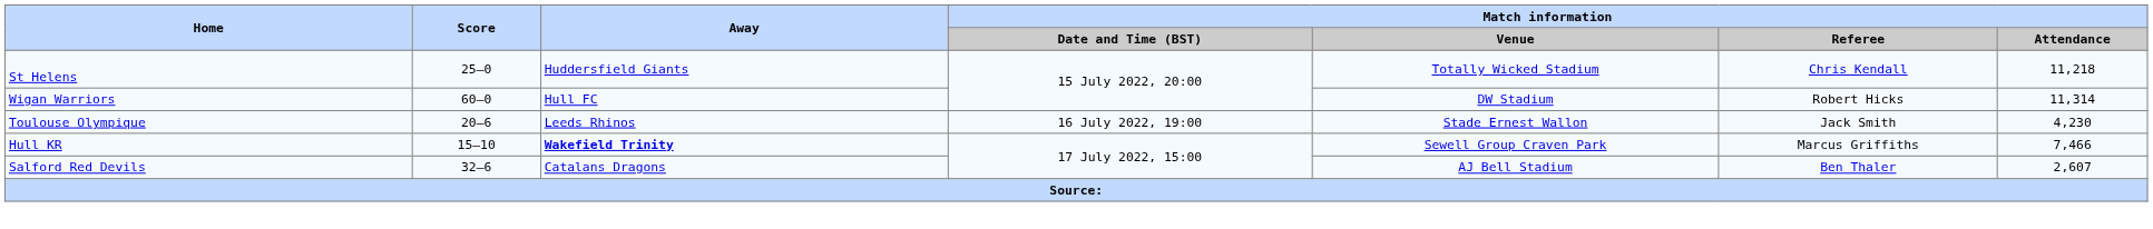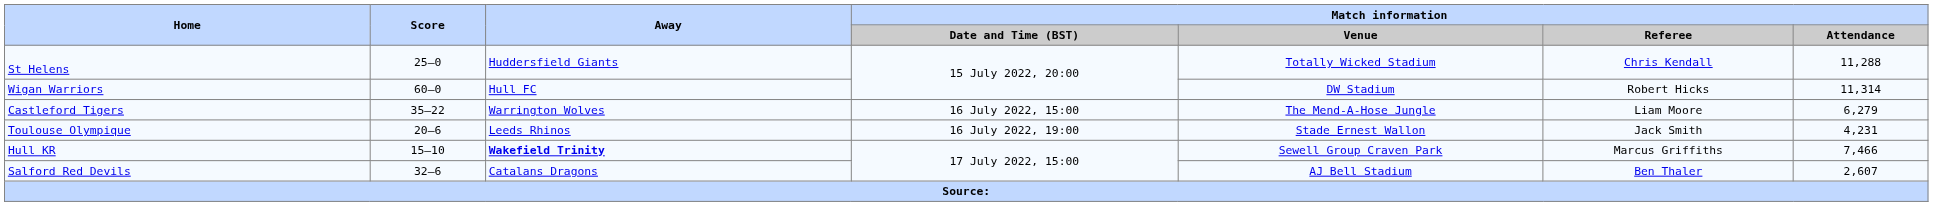St Helens | Match information / Attendance: 11,218 -> 11,288
+ row: Castleford Tigers | 35–22 | Warrington Wolves | 16 July 2022, 15:00 | The Mend-A-Hose Jungle | Liam Moore | 6,279
Toulouse Olympique | Match information / Attendance: 4,230 -> 4,231
